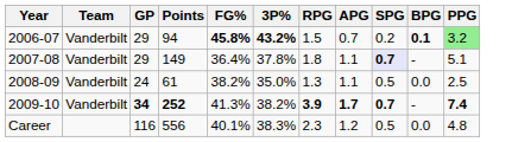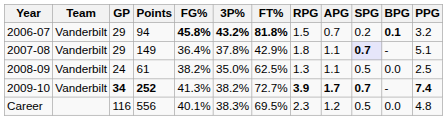+ column: FT% | 81.8% | 42.9% | 62.5% | 72.7% | 69.5%
2006-07 | PPG: lightgreen background -> no background
